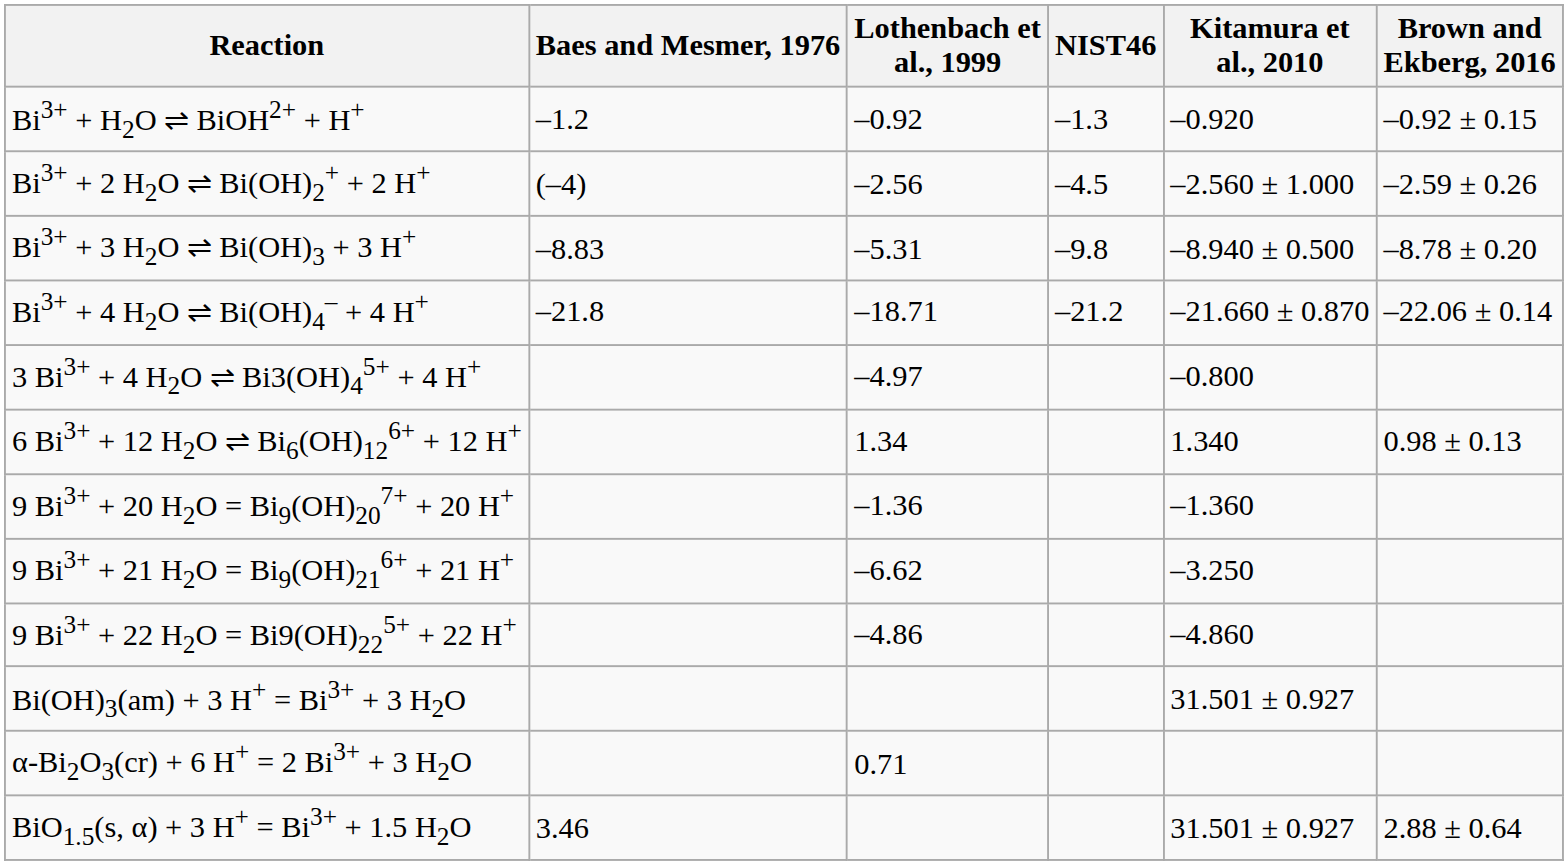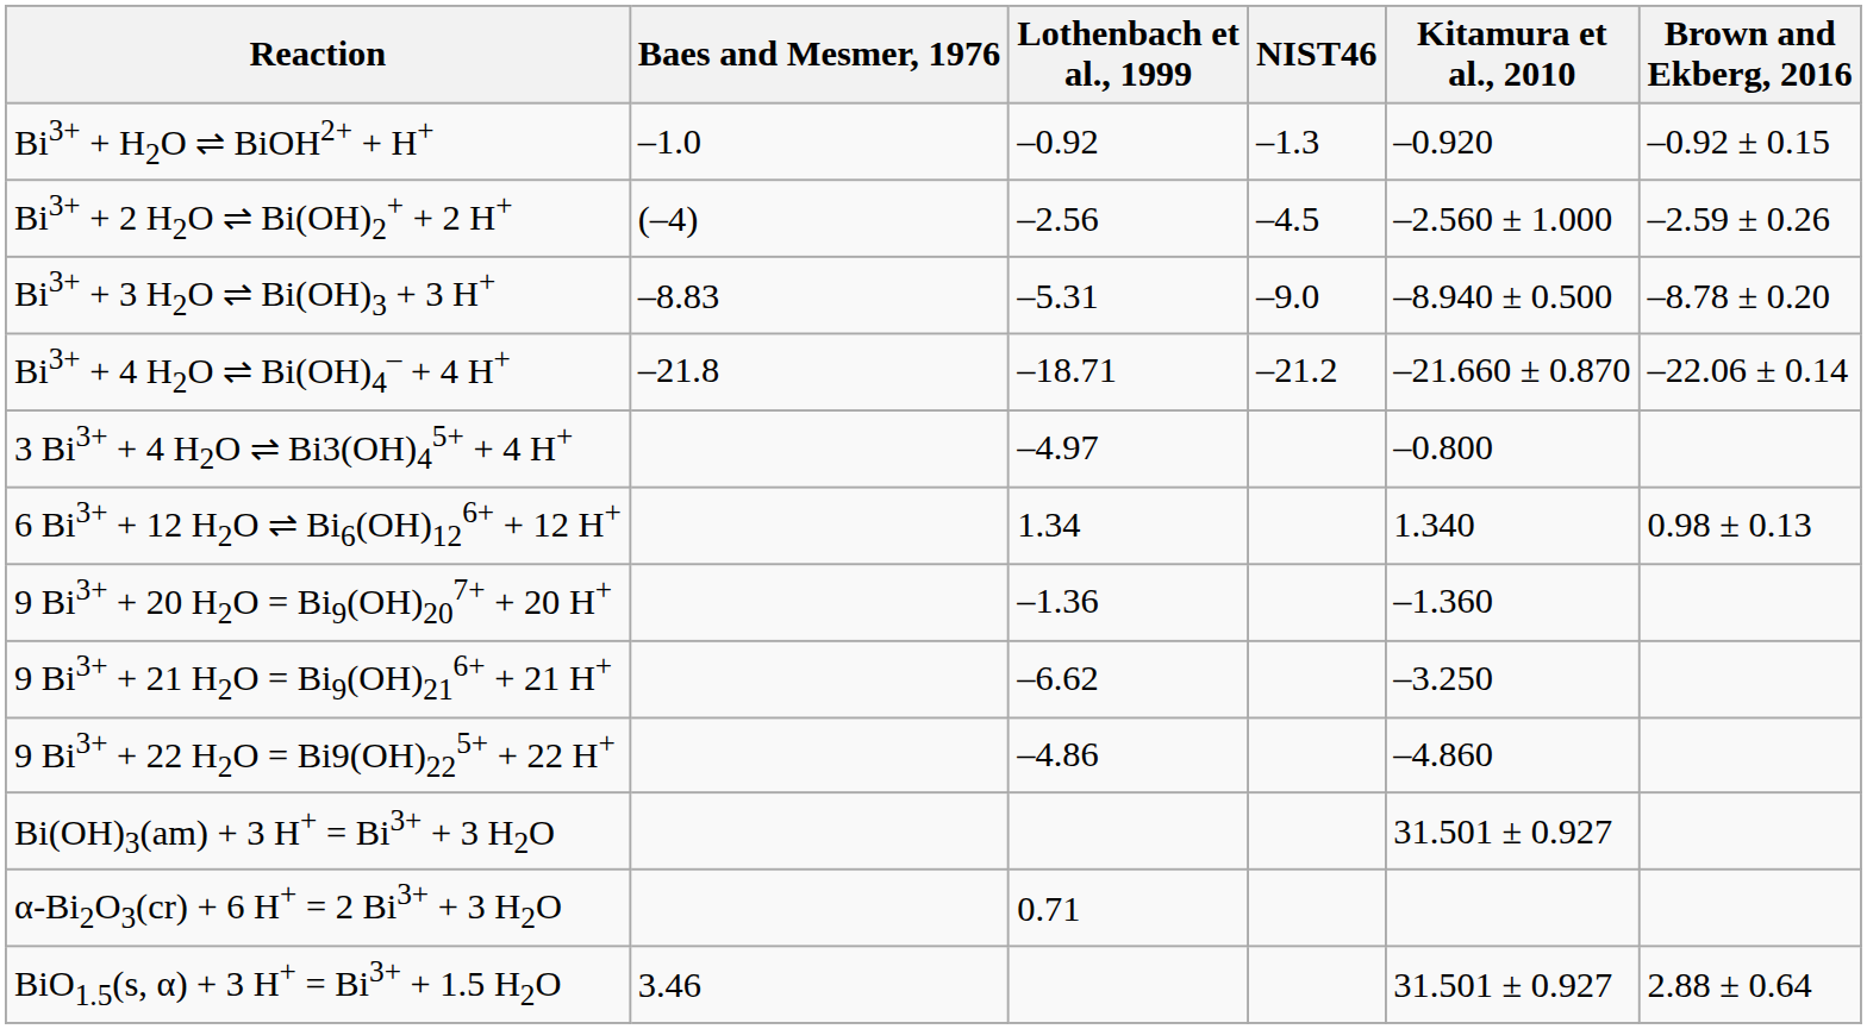Bi3+ + H2O ⇌ BiOH2+ + H+ | Baes and Mesmer, 1976: –1.2 -> –1.0
Bi3+ + 3 H2O ⇌ Bi(OH)3 + 3 H+ | NIST46: –9.8 -> –9.0
